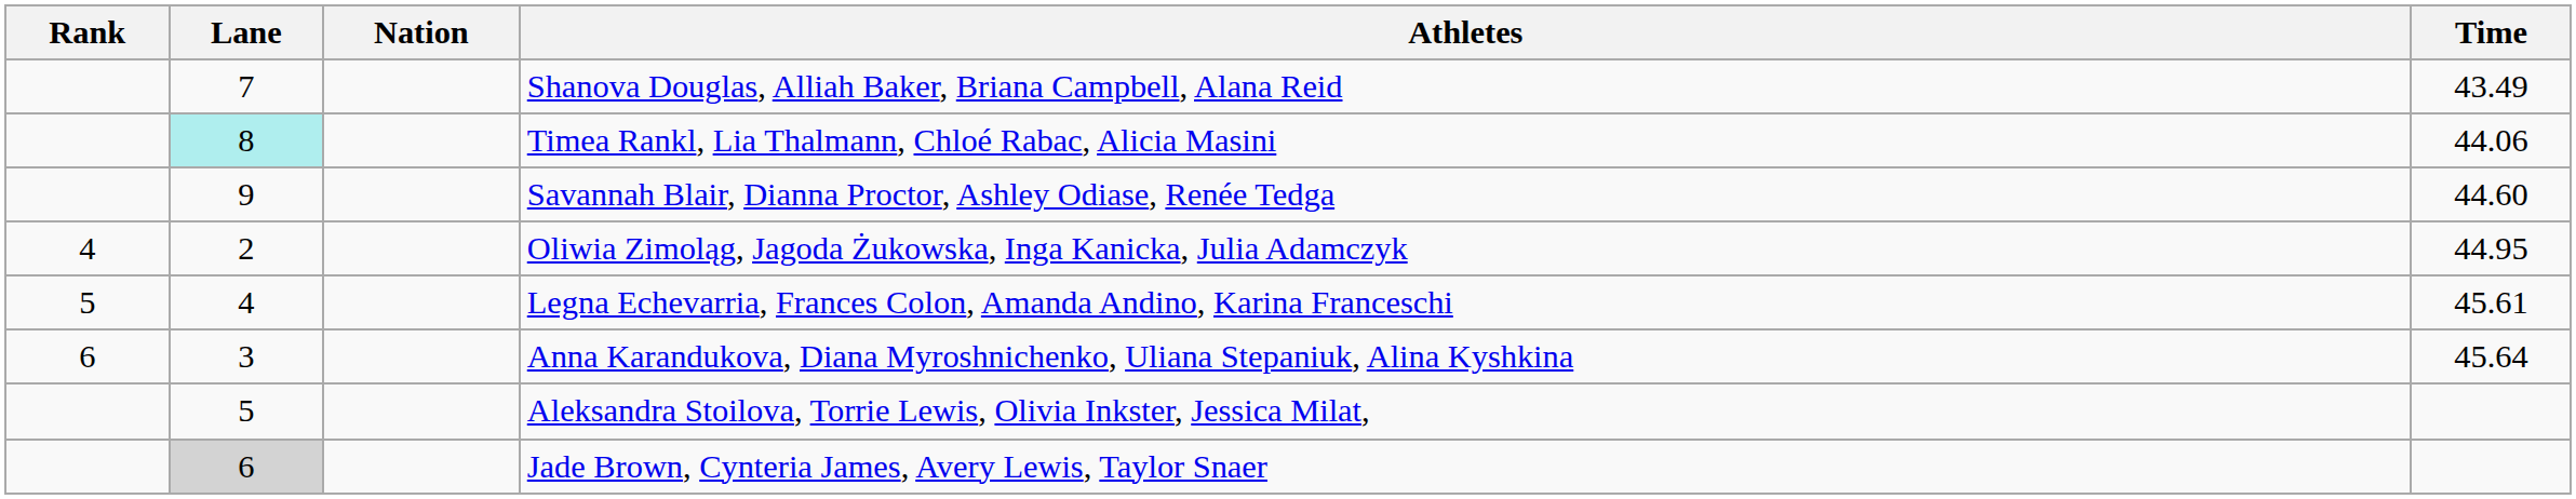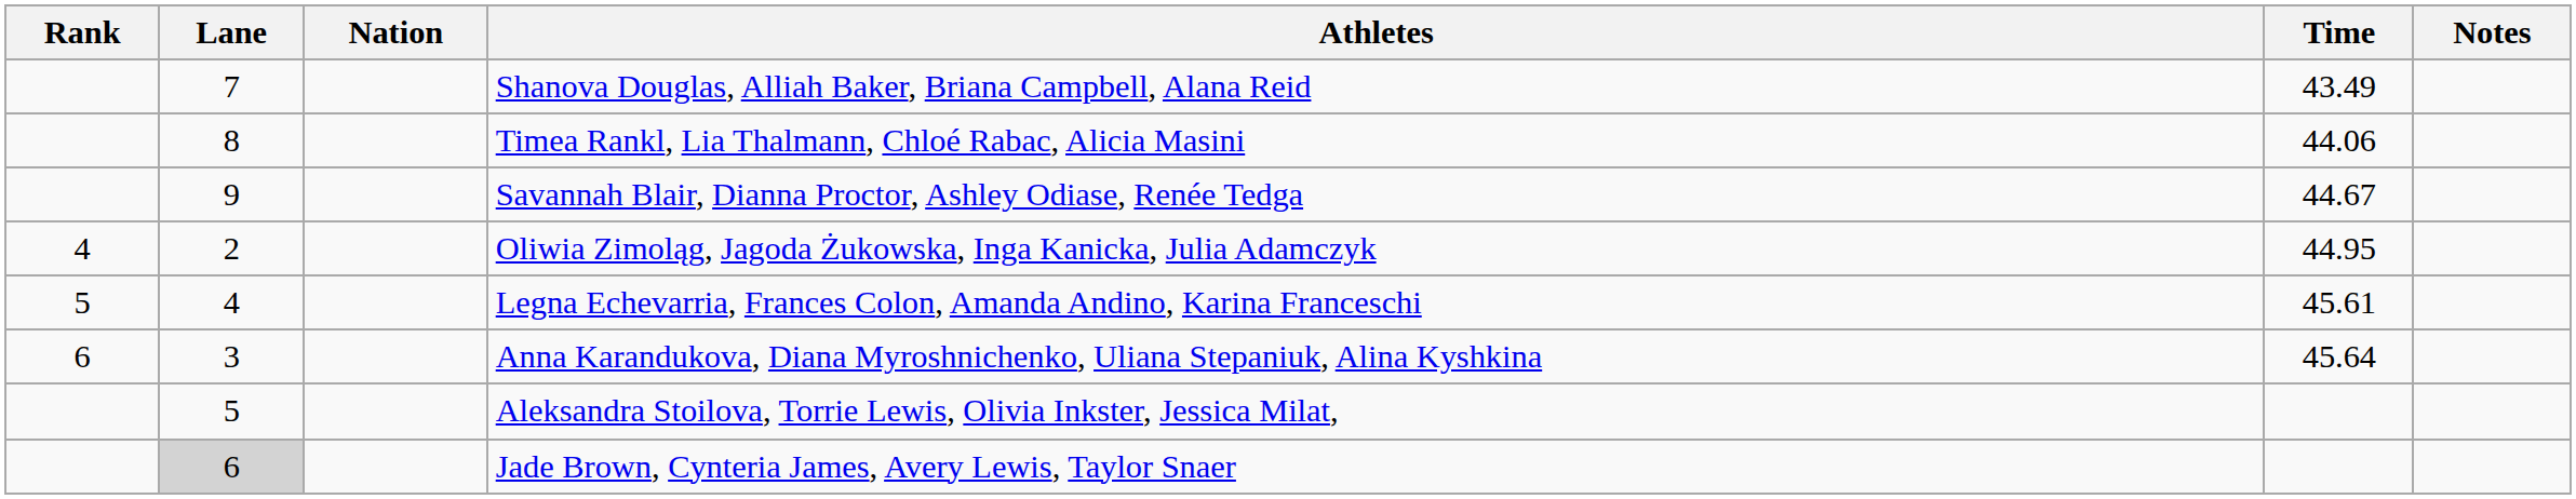+ column: Notes
Timea Rankl, Lia Thalmann, Chloé Rabac, Alicia Masini | Lane: paleturquoise background -> no background
Savannah Blair, Dianna Proctor, Ashley Odiase, Renée Tedga | Time: 44.60 -> 44.67
